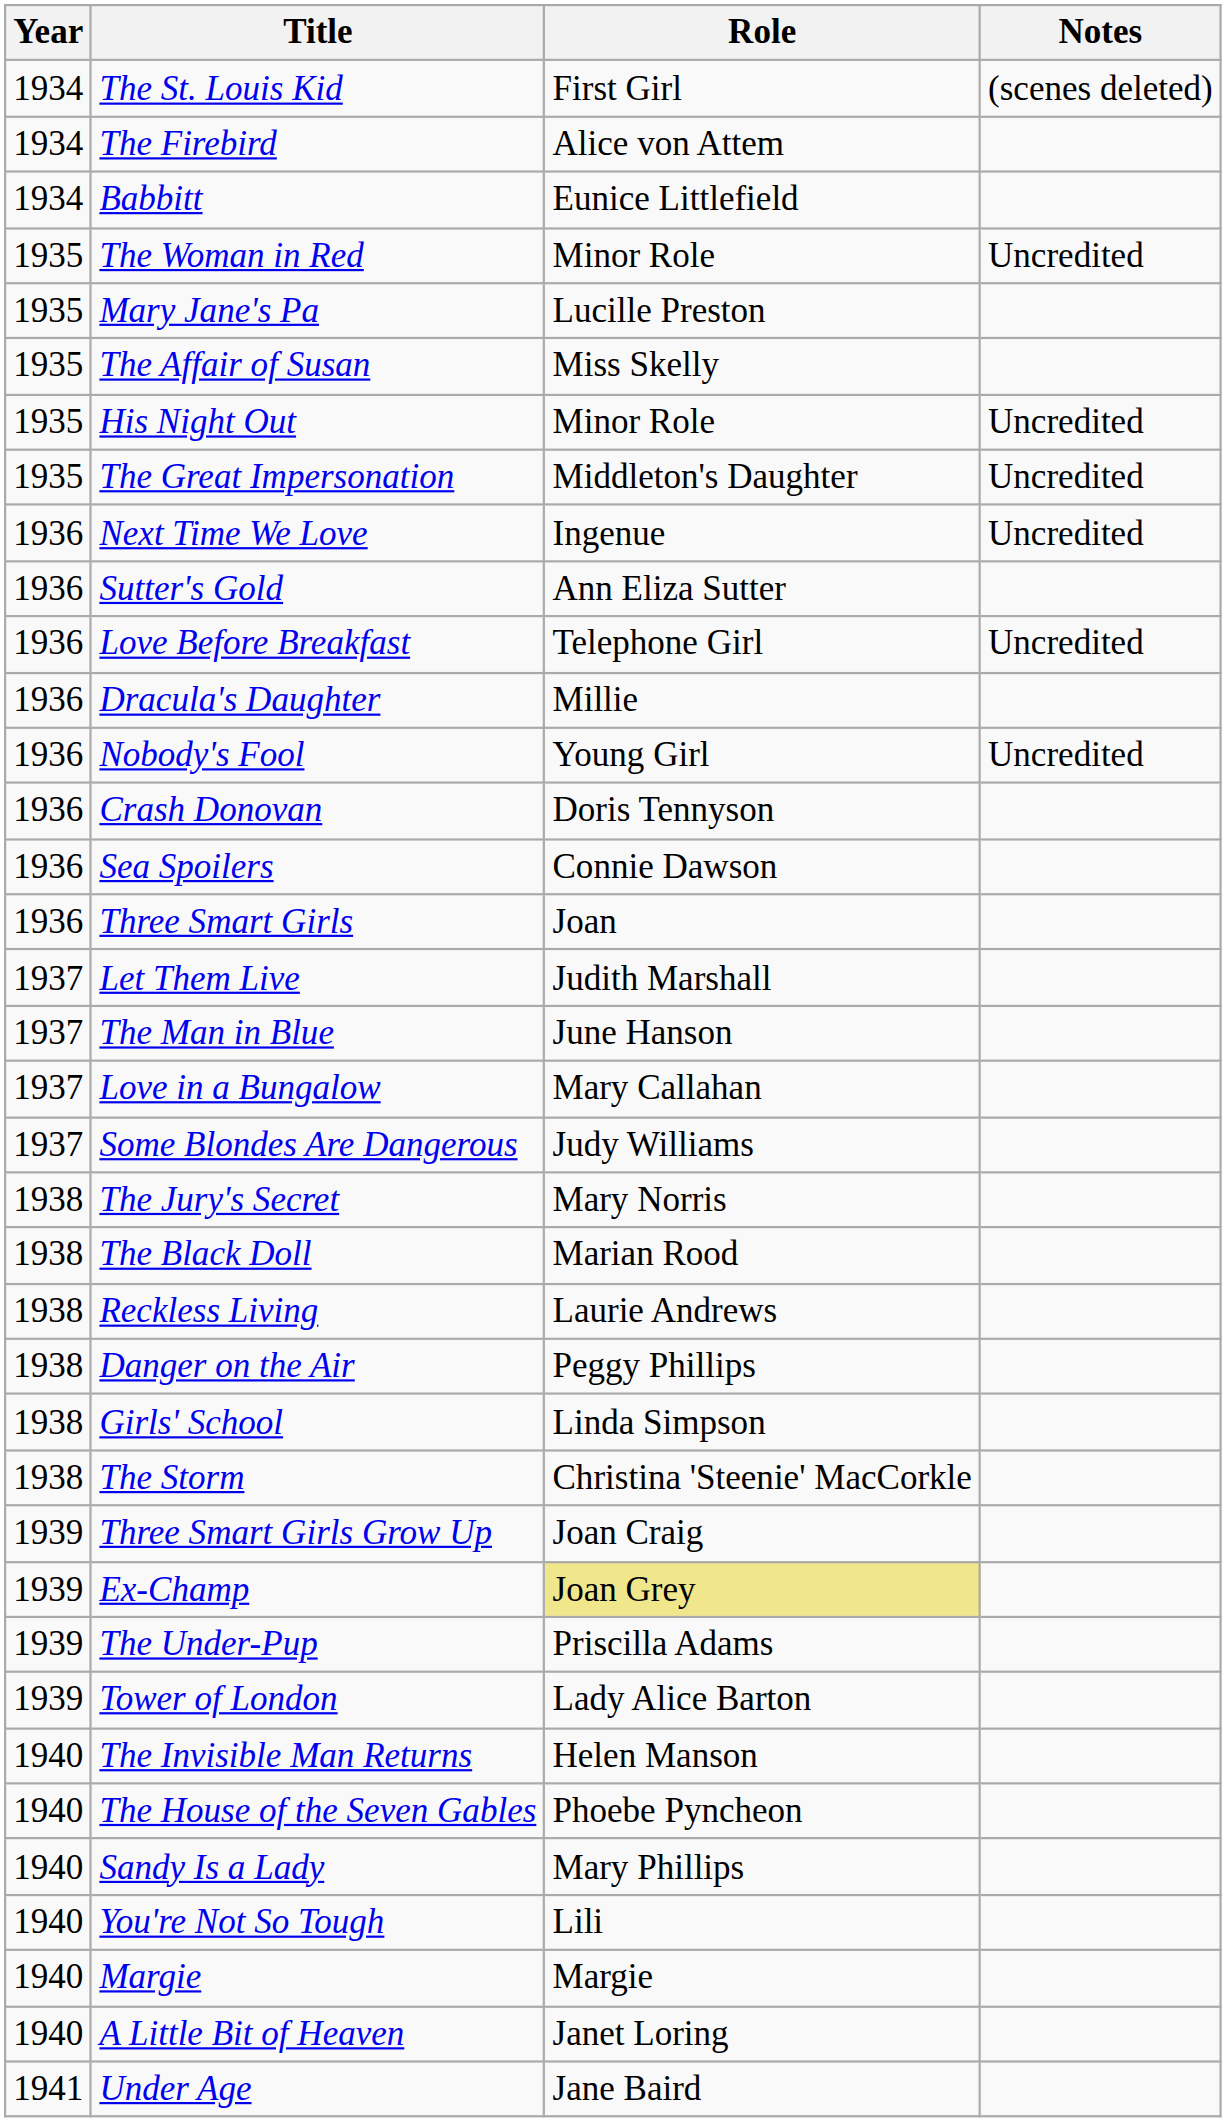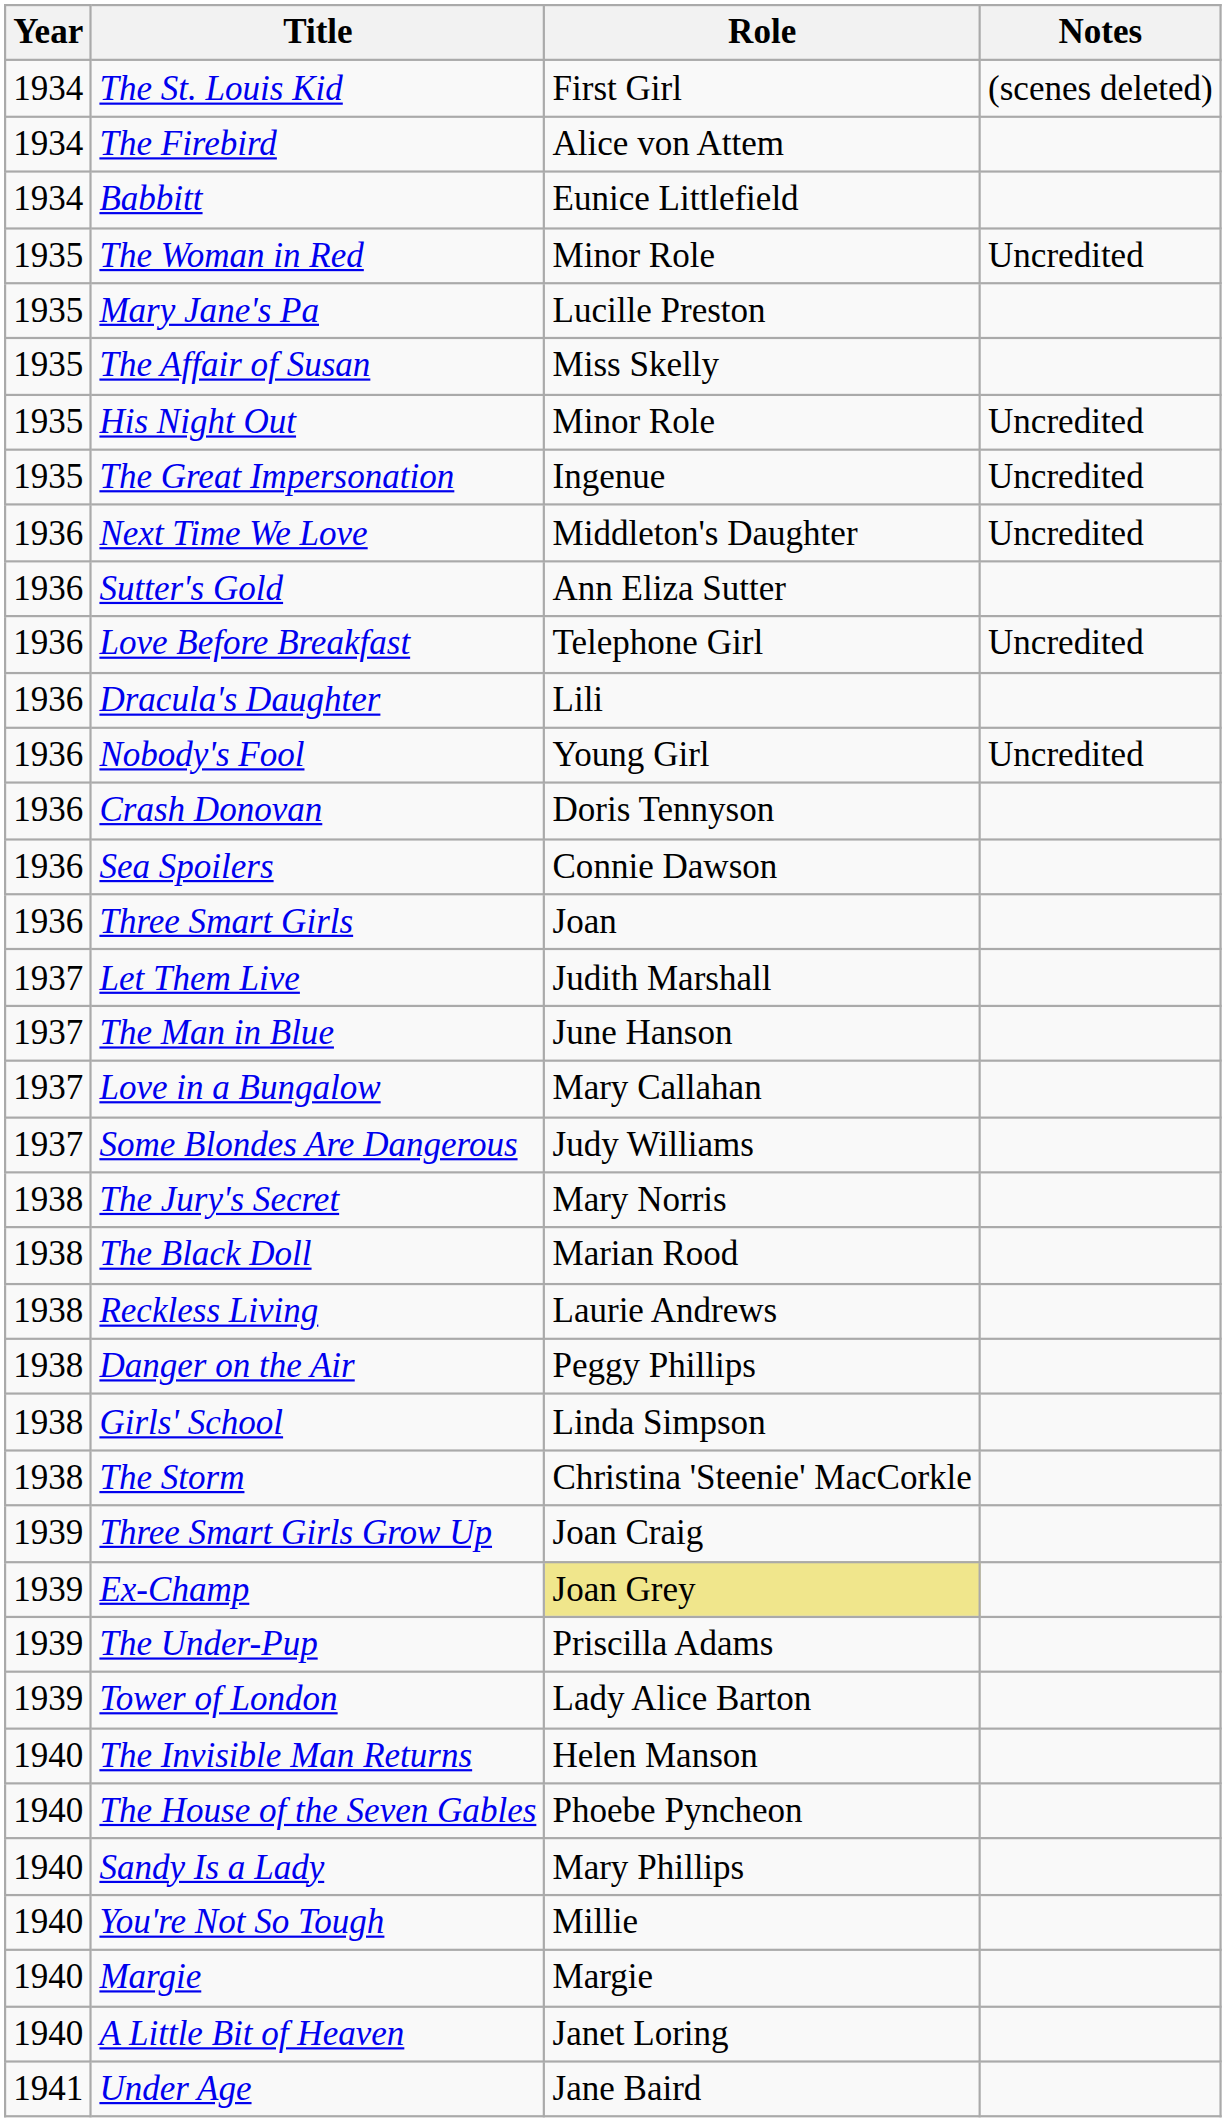The Great Impersonation | Role: Middleton's Daughter -> Ingenue
Next Time We Love | Role: Ingenue -> Middleton's Daughter
Dracula's Daughter | Role: Millie -> Lili
You're Not So Tough | Role: Lili -> Millie
